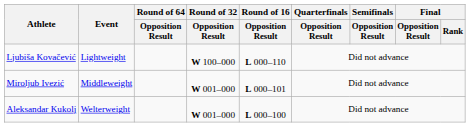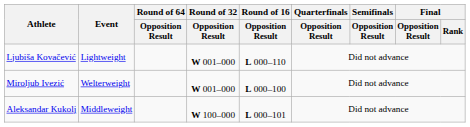Ljubiša Kovačević | Round of 32 / Opposition Result: W 100–000 -> W 001–000
Miroljub Ivezić | Event: Middleweight -> Welterweight
Miroljub Ivezić | Round of 16 / Opposition Result: L 000–101 -> L 000–100
Aleksandar Kukolj | Event: Welterweight -> Middleweight
Aleksandar Kukolj | Round of 32 / Opposition Result: W 001–000 -> W 100–000
Aleksandar Kukolj | Round of 16 / Opposition Result: L 000–100 -> L 000–101
